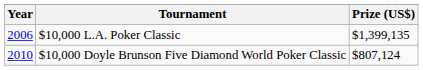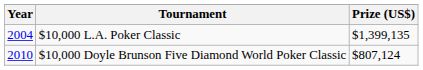$10,000 L.A. Poker Classic | Year: 2006 -> 2004
